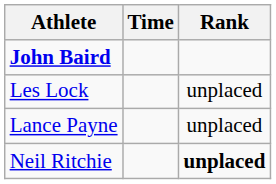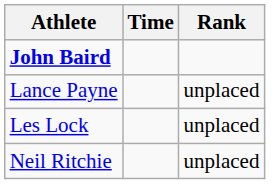rows swapped: Les Lock <-> Lance Payne
Neil Ritchie | Rank: bold -> normal
